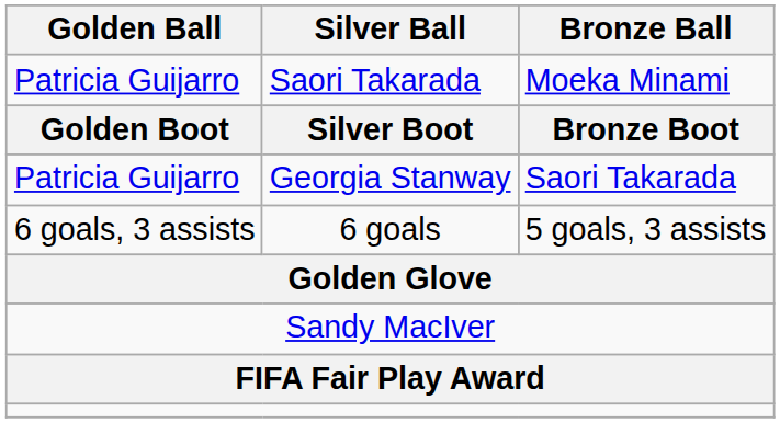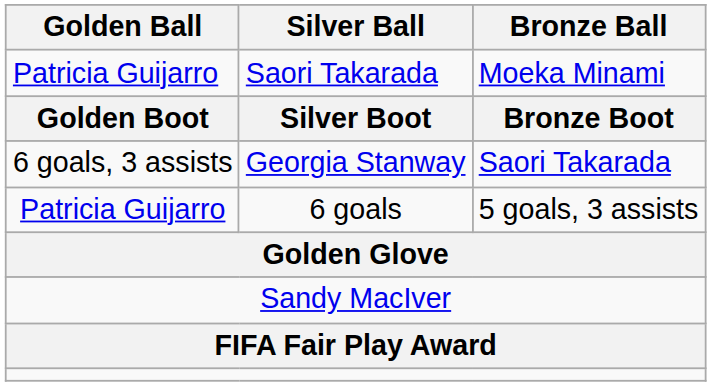Georgia Stanway | Golden Ball: Patricia Guijarro -> 6 goals, 3 assists
6 goals | Golden Ball: 6 goals, 3 assists -> Patricia Guijarro
